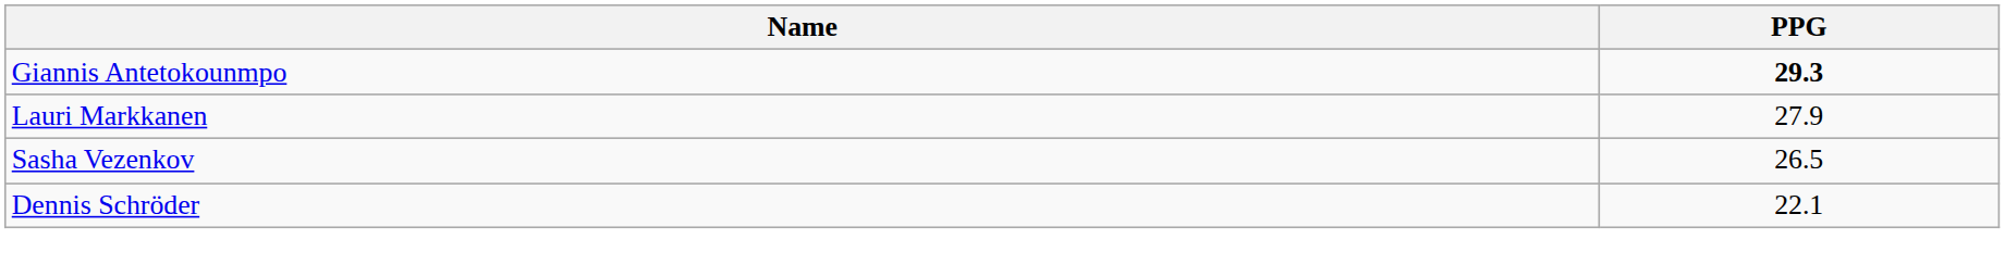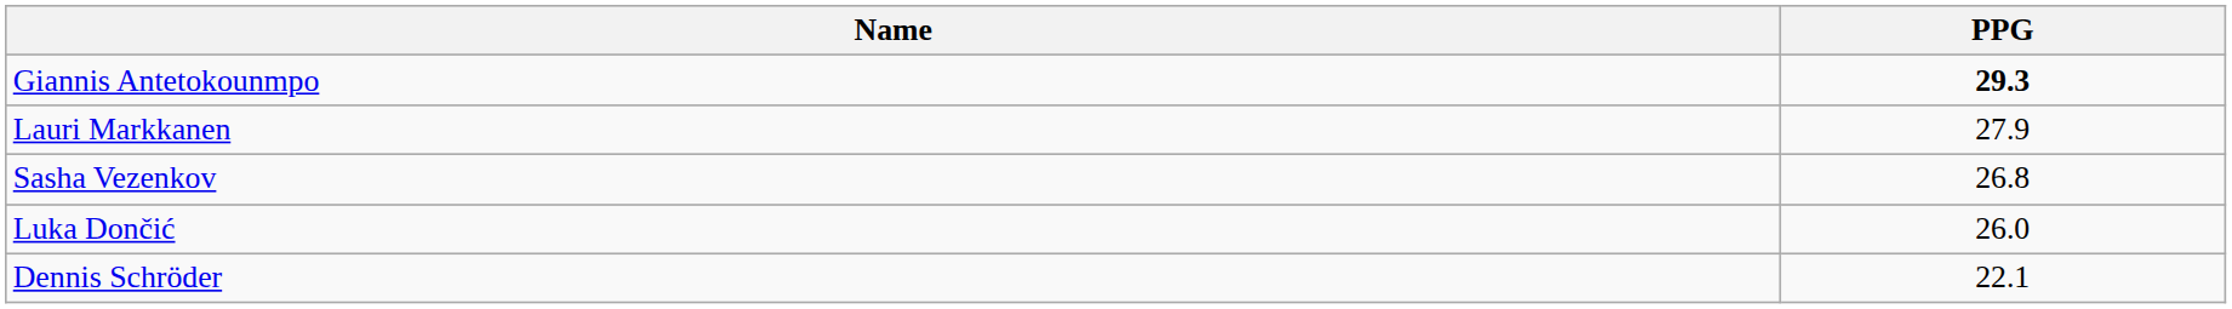Sasha Vezenkov | PPG: 26.5 -> 26.8
+ row: Luka Dončić | 26.0
